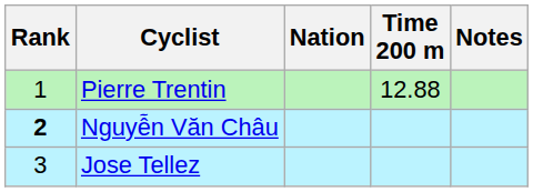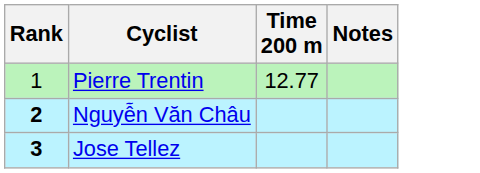- column: Nation
Pierre Trentin | Time 200 m: 12.88 -> 12.77
Jose Tellez | Rank: normal -> bold
